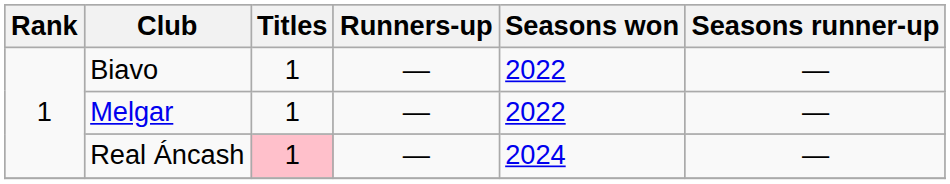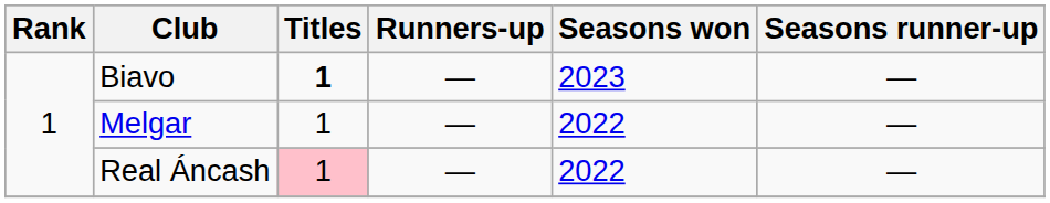Biavo | Titles: normal -> bold
Biavo | Seasons won: 2022 -> 2023
Real Áncash | Seasons won: 2024 -> 2022
